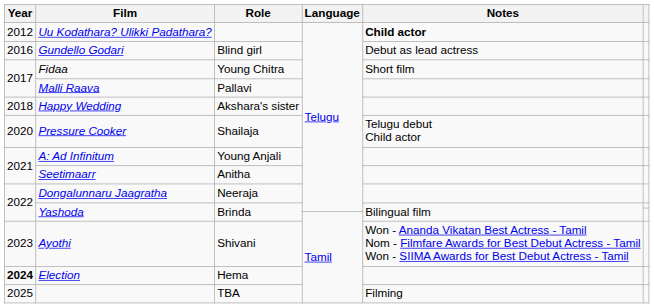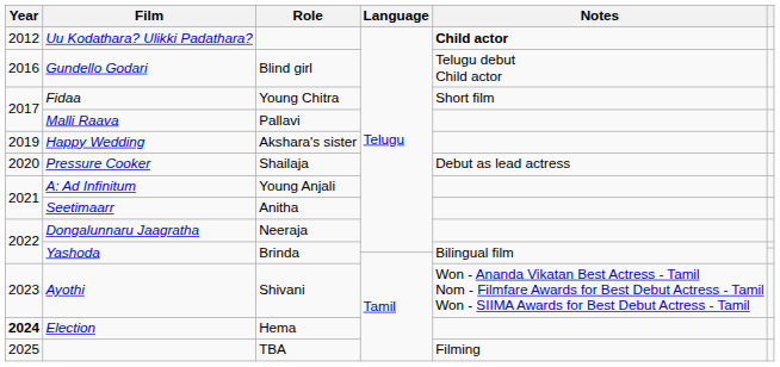Gundello Godari | Notes: Debut as lead actress -> Telugu debut Child actor
Happy Wedding | Year: 2018 -> 2019
Pressure Cooker | Notes: Telugu debut Child actor -> Debut as lead actress
